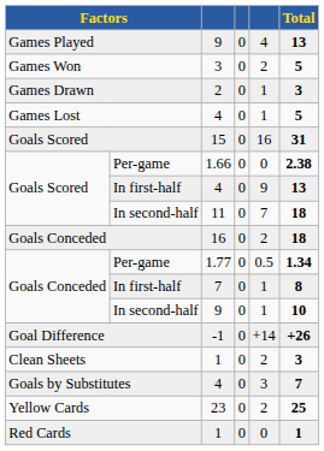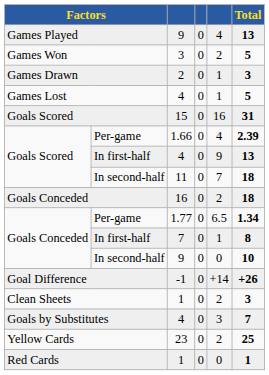Per-game / 1.66 | column 5: 0 -> 4
Per-game / 1.66 | Total: 2.38 -> 2.39
Per-game / 1.77 | column 5: 0.5 -> 6.5
In second-half / 9 | column 5: 1 -> 0
